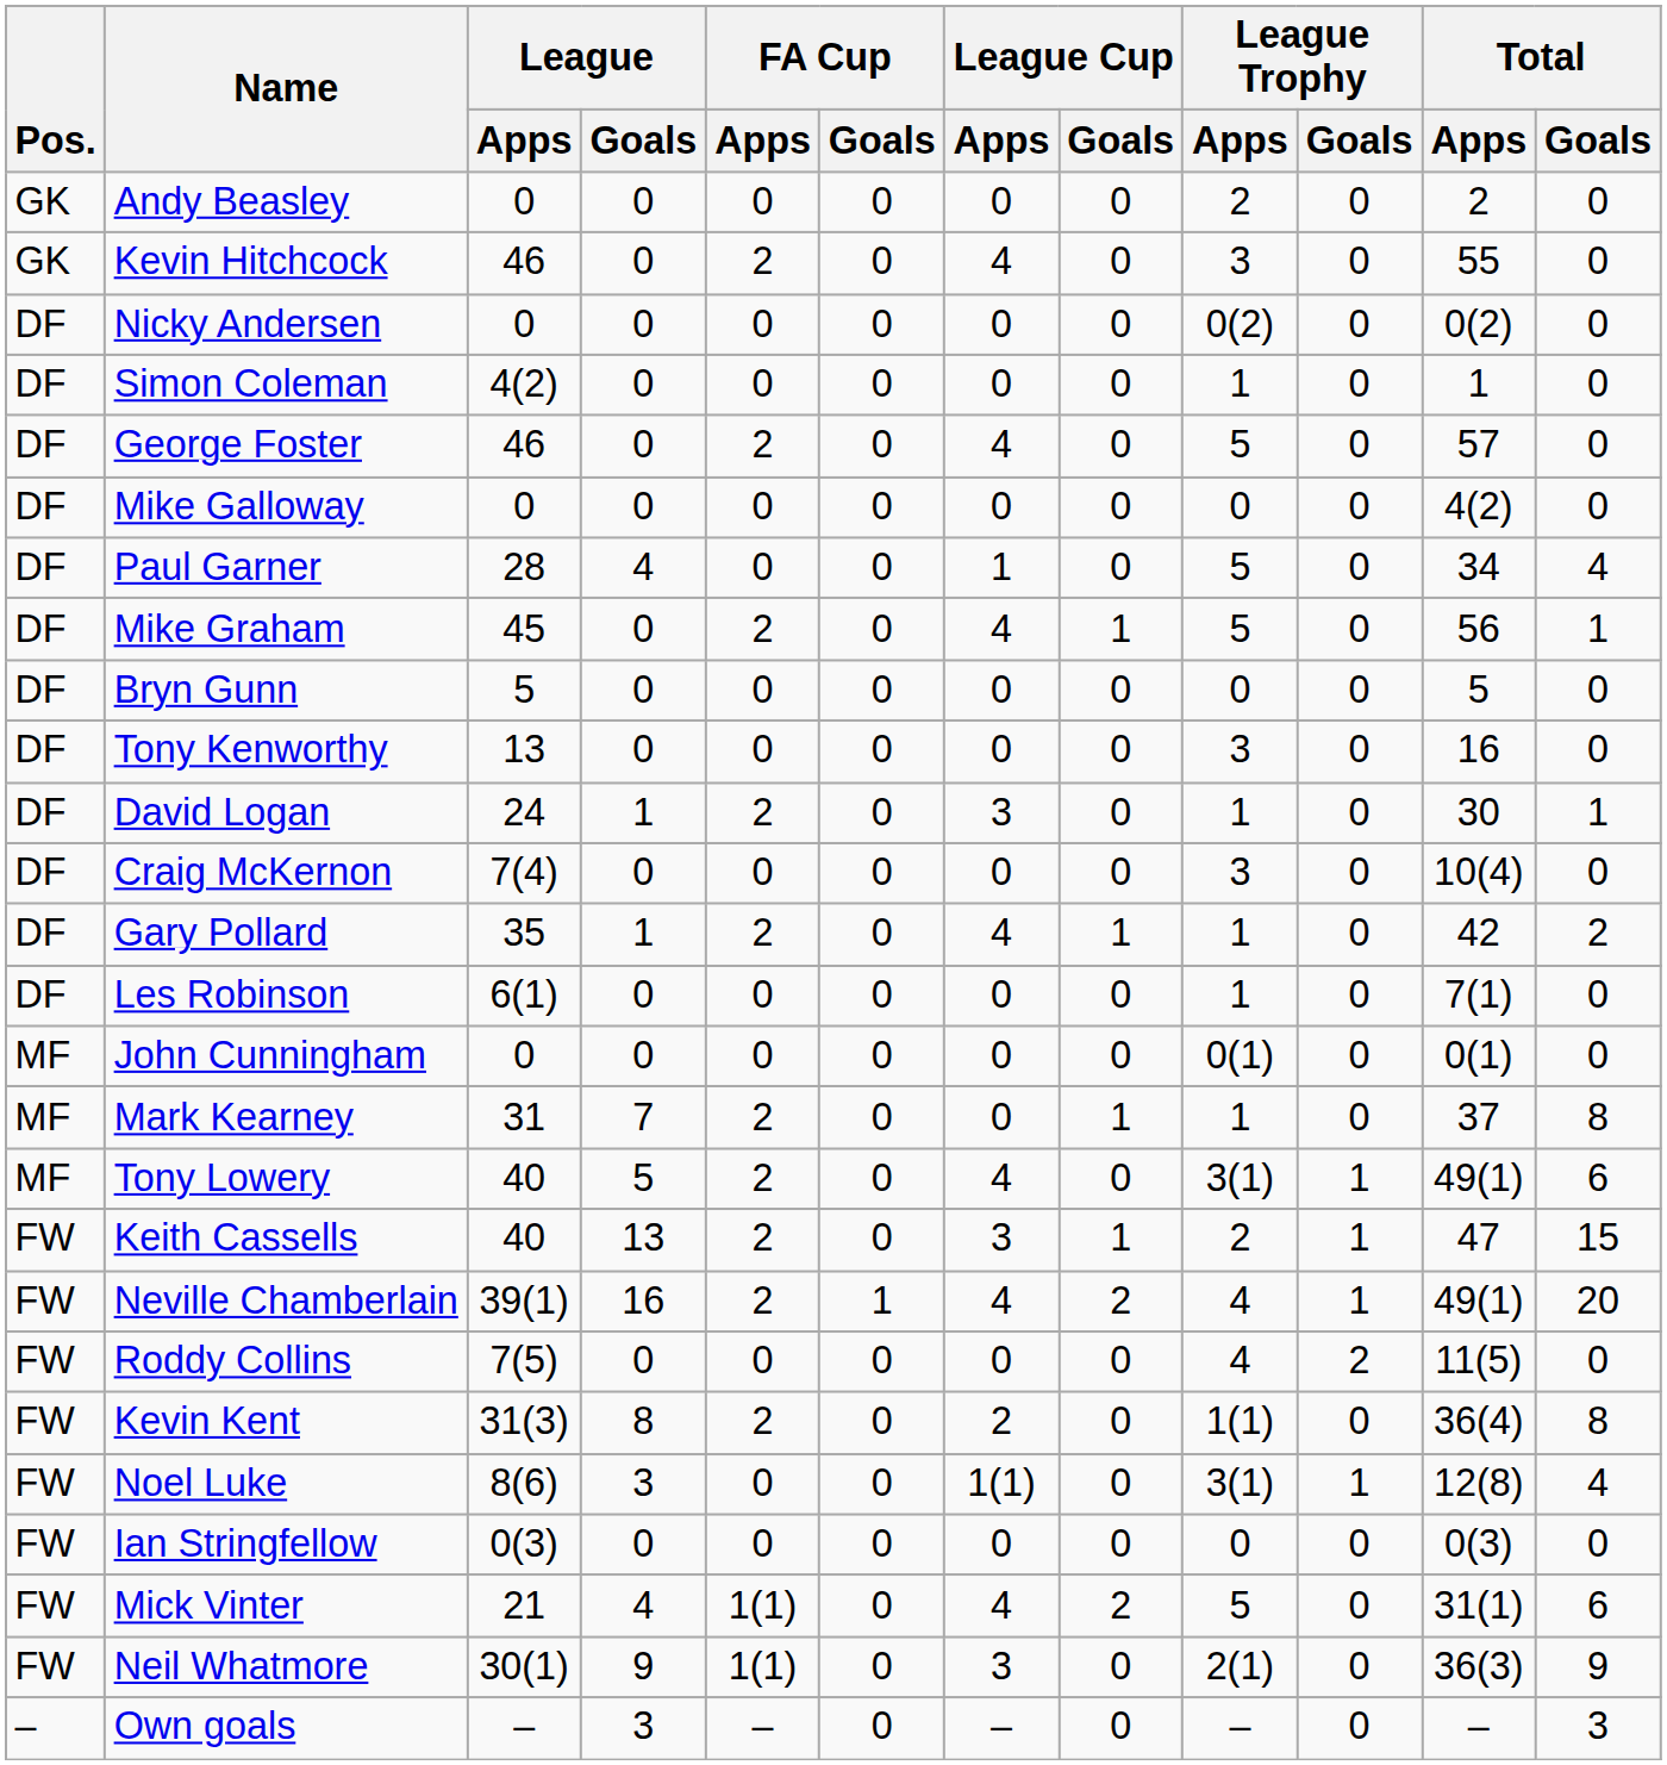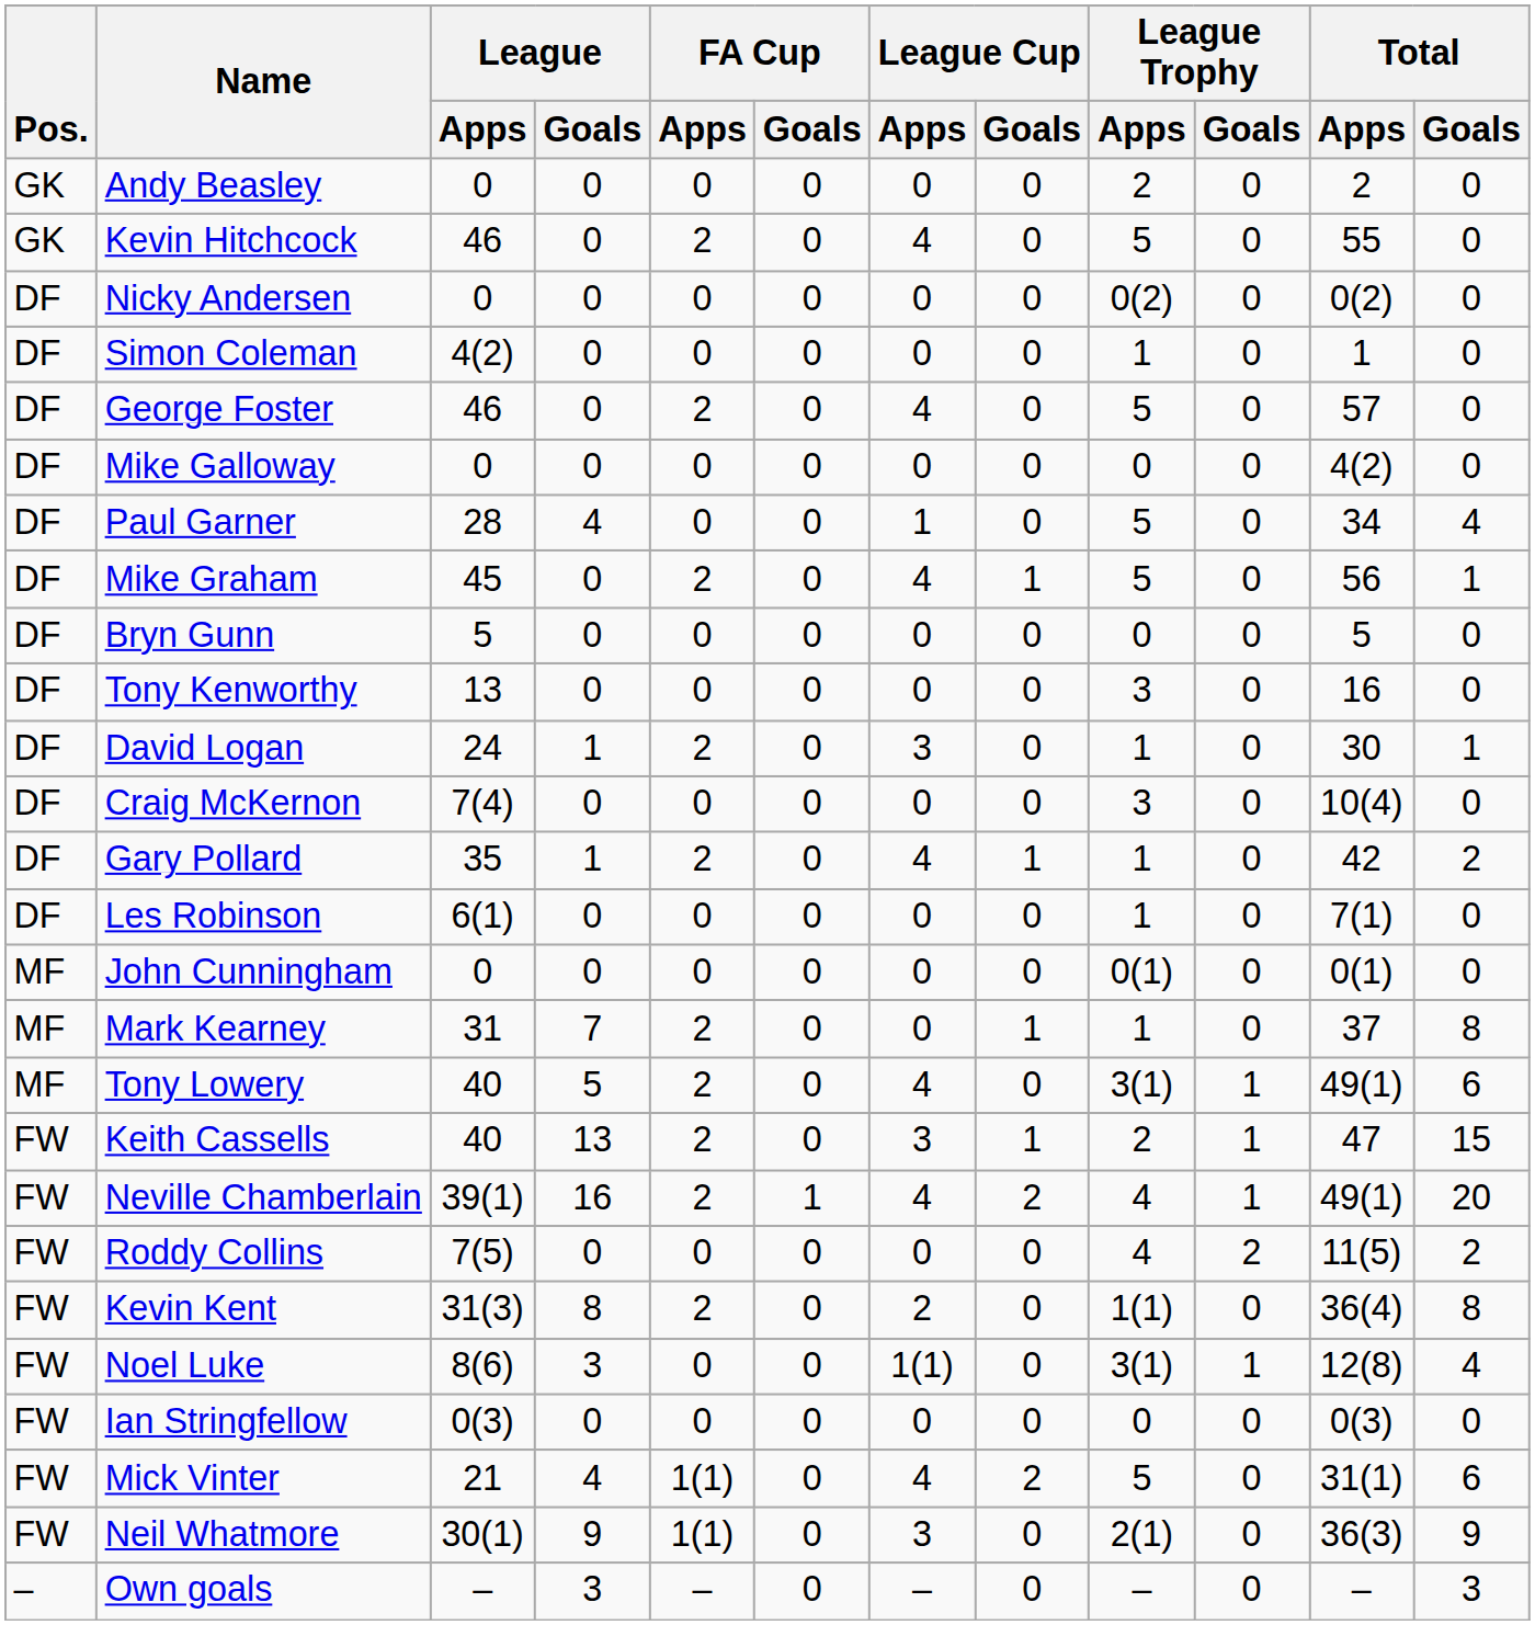Kevin Hitchcock | League Trophy / Apps: 3 -> 5
Roddy Collins | Total / Goals: 0 -> 2
